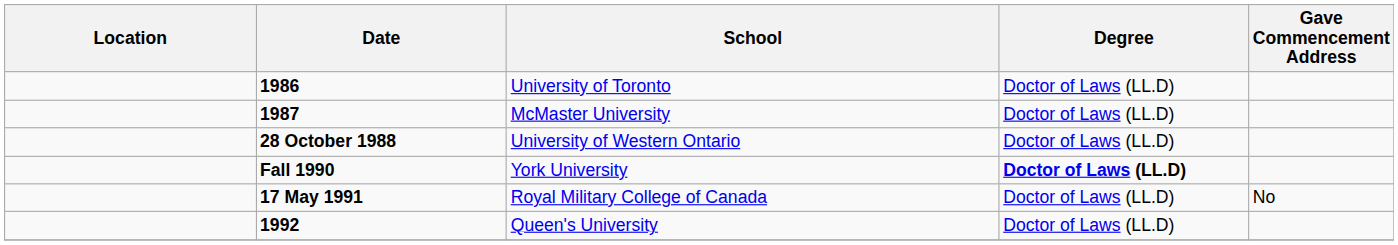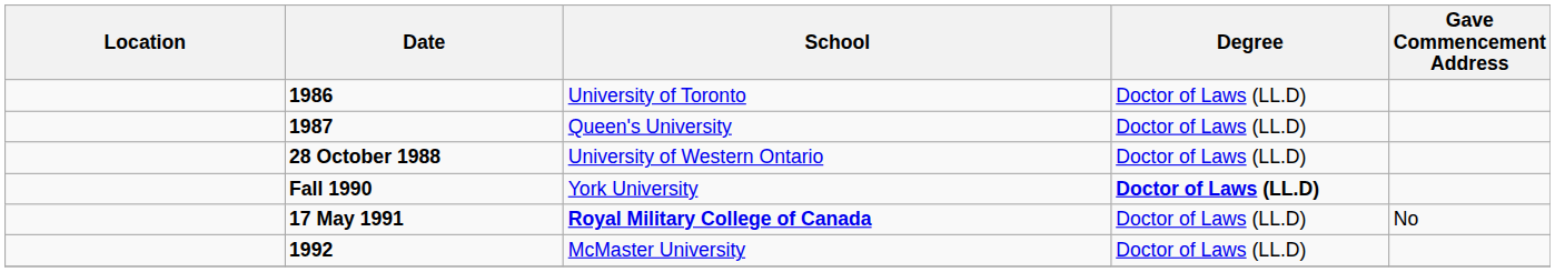1987 | School: McMaster University -> Queen's University
17 May 1991 | School: normal -> bold
1992 | School: Queen's University -> McMaster University
